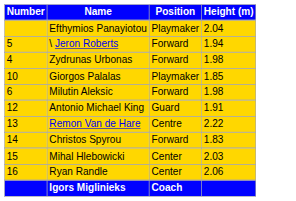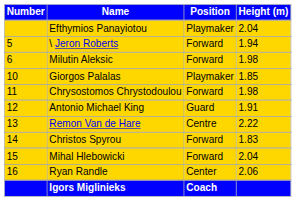- row: 4 | Zydrunas Urbonas | Forward | 1.98
rows swapped: Milutin Aleksic <-> Giorgos Palalas
+ row: 11 | Chrysostomos Chrystodoulou | Forward | 1.98
Mihal Hlebowicki | Position: Center -> Forward
Mihal Hlebowicki | Height (m): 2.03 -> 2.04
